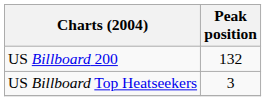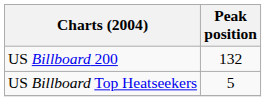US Billboard Top Heatseekers | Peak position: 3 -> 5
